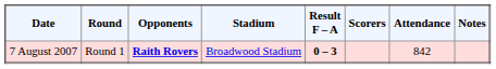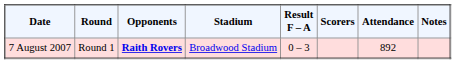7 August 2007 | Result F – A: bold -> normal
7 August 2007 | Attendance: 842 -> 892
